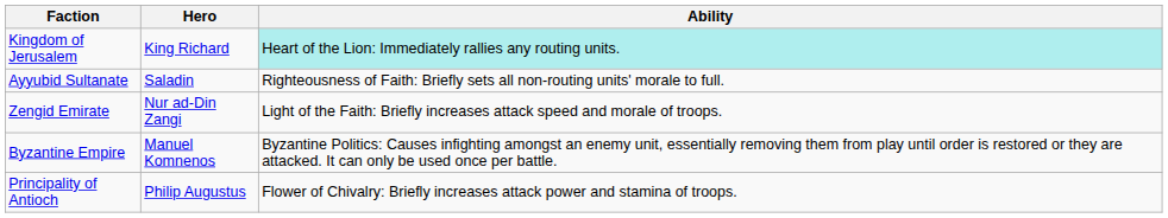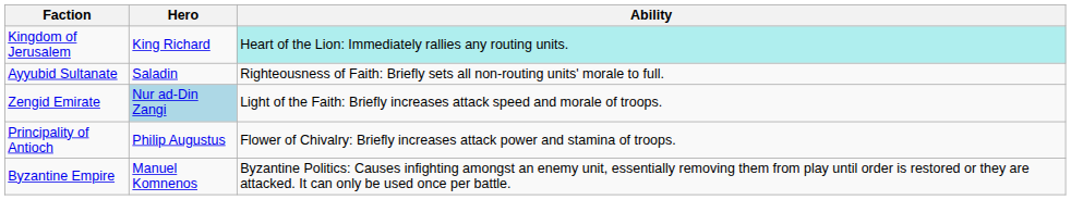Zengid Emirate | Hero: no background -> lightblue background
rows swapped: Byzantine Empire <-> Principality of Antioch
